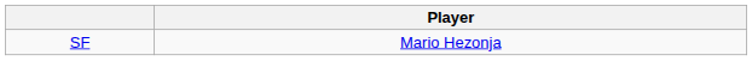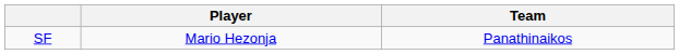+ column: Team | Panathinaikos
